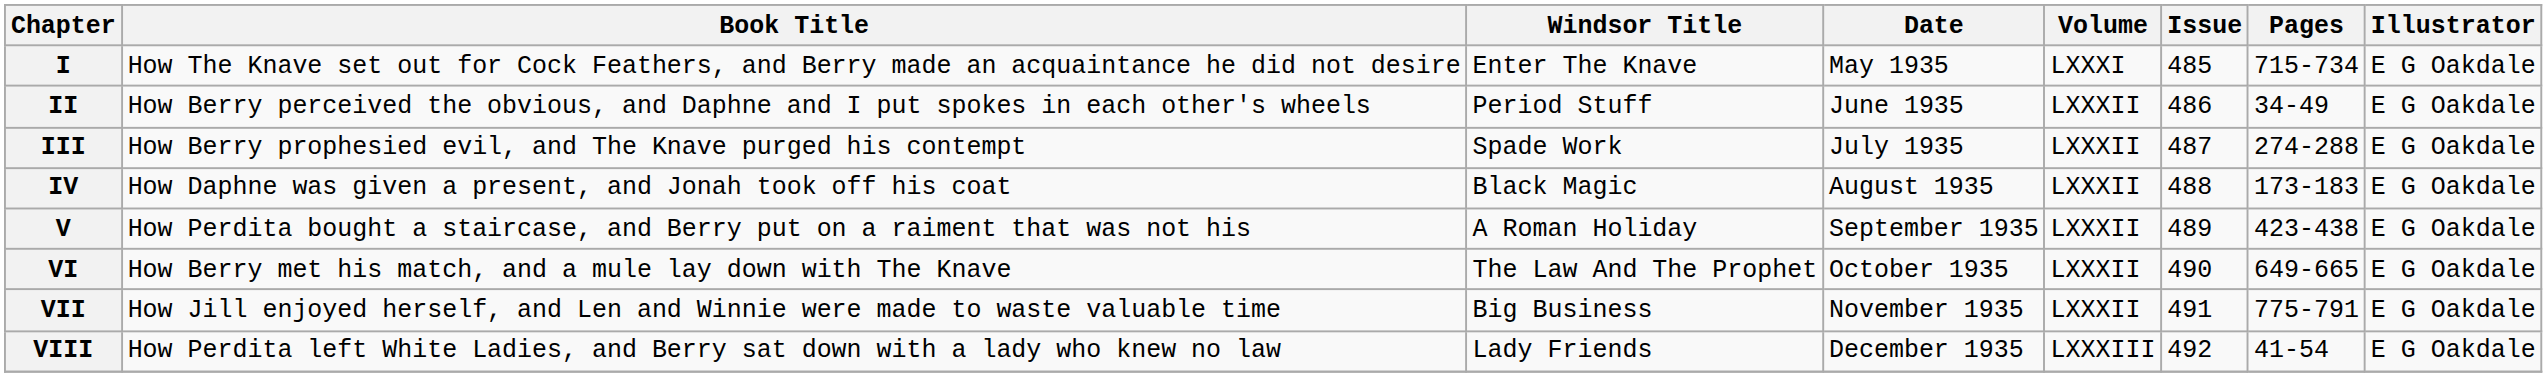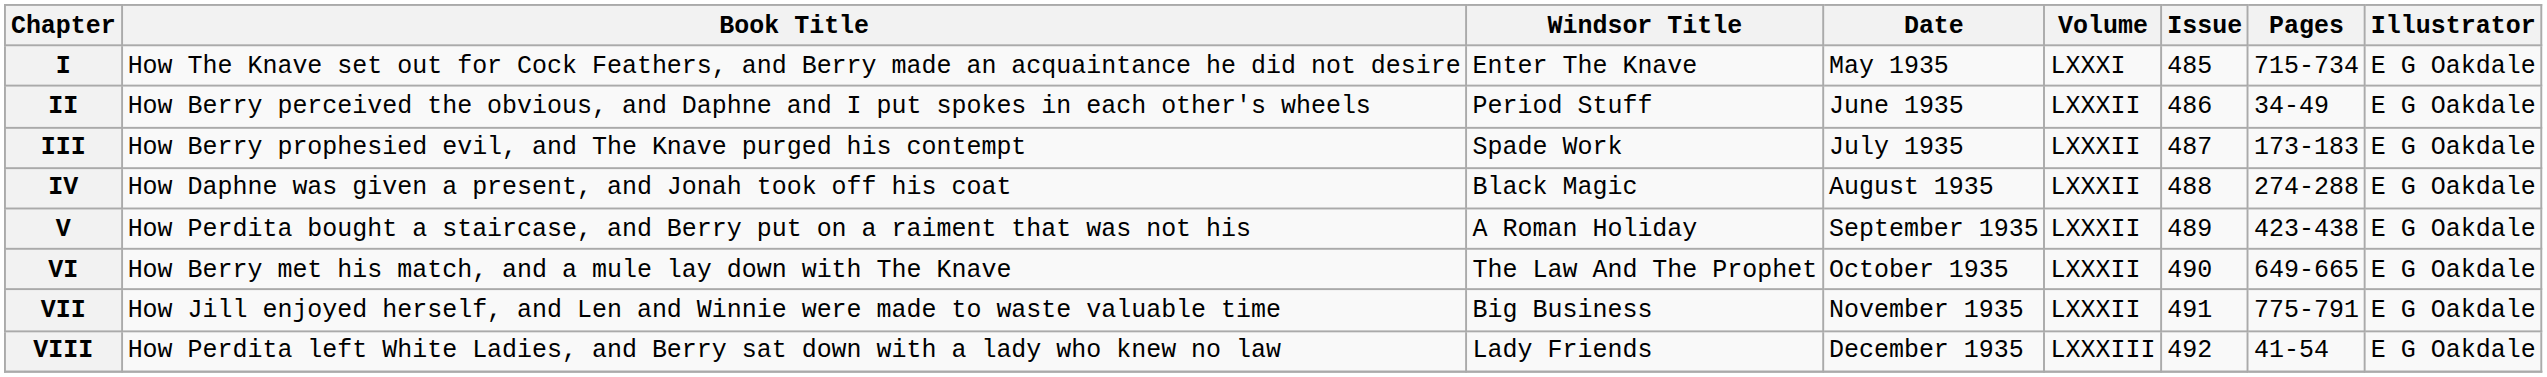III | Pages: 274-288 -> 173-183
IV | Pages: 173-183 -> 274-288
